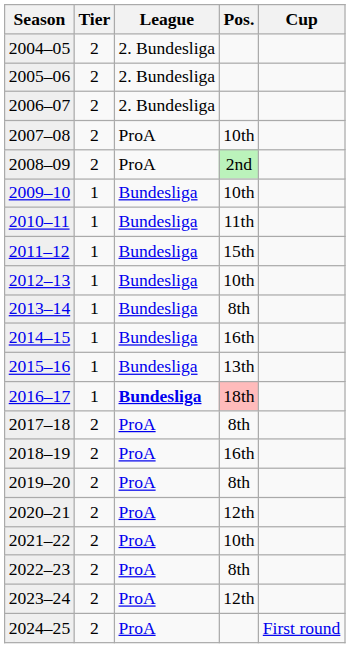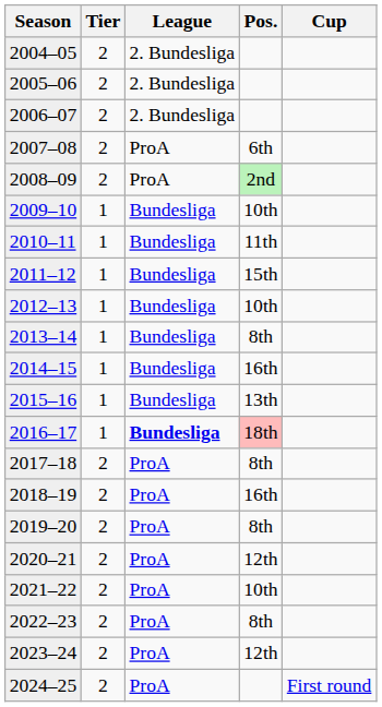2007–08 | Pos.: 10th -> 6th
